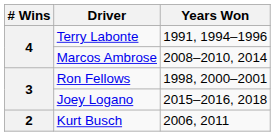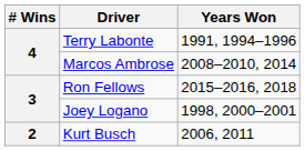Ron Fellows | Years Won: 1998, 2000–2001 -> 2015–2016, 2018
Joey Logano | Years Won: 2015–2016, 2018 -> 1998, 2000–2001
